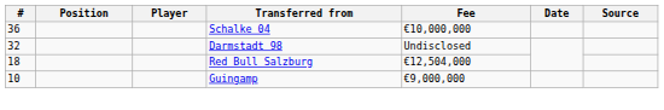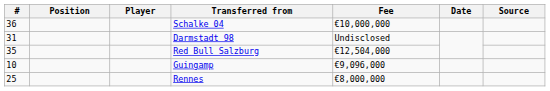Darmstadt 98 | #: 32 -> 31
Red Bull Salzburg | #: 18 -> 35
Guingamp | Fee: €9,000,000 -> €9,096,000
+ row: 25 | Rennes | €8,000,000
